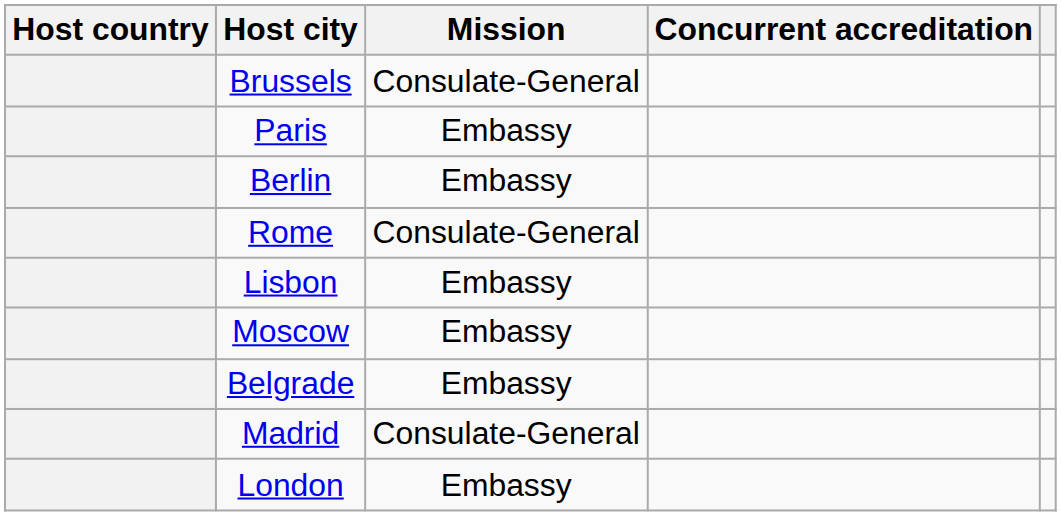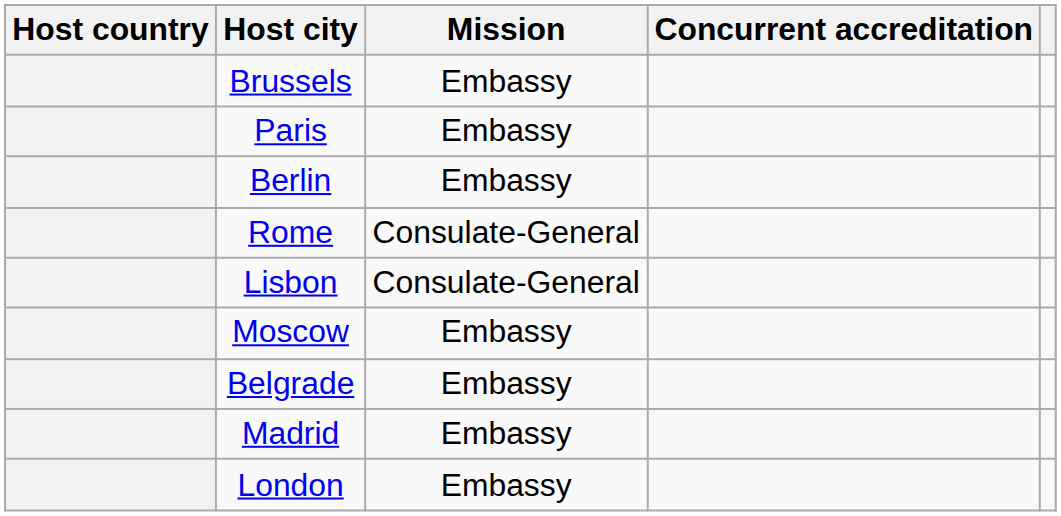Brussels | Mission: Consulate-General -> Embassy
Lisbon | Mission: Embassy -> Consulate-General
Madrid | Mission: Consulate-General -> Embassy
